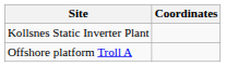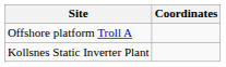rows swapped: Kollsnes Static Inverter Plant <-> Offshore platform Troll A
